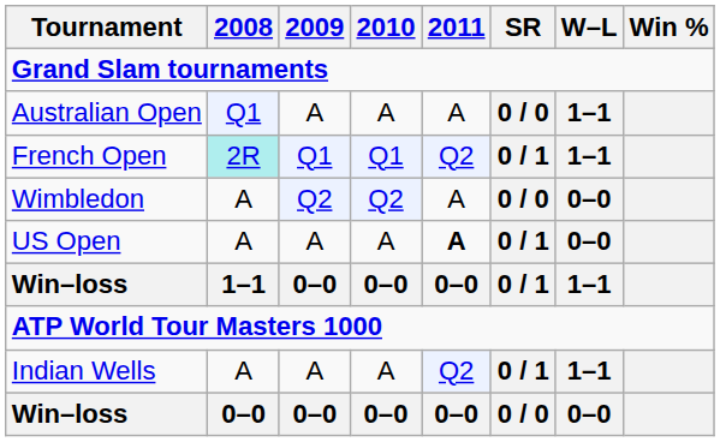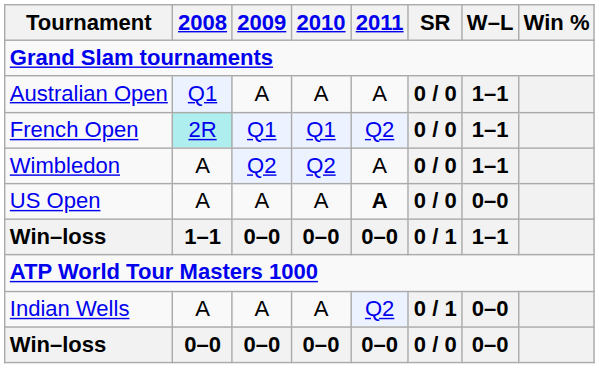French Open | SR: 0 / 1 -> 0 / 0
Wimbledon | W–L: 0–0 -> 1–1
US Open | SR: 0 / 1 -> 0 / 0
Indian Wells | W–L: 1–1 -> 0–0
